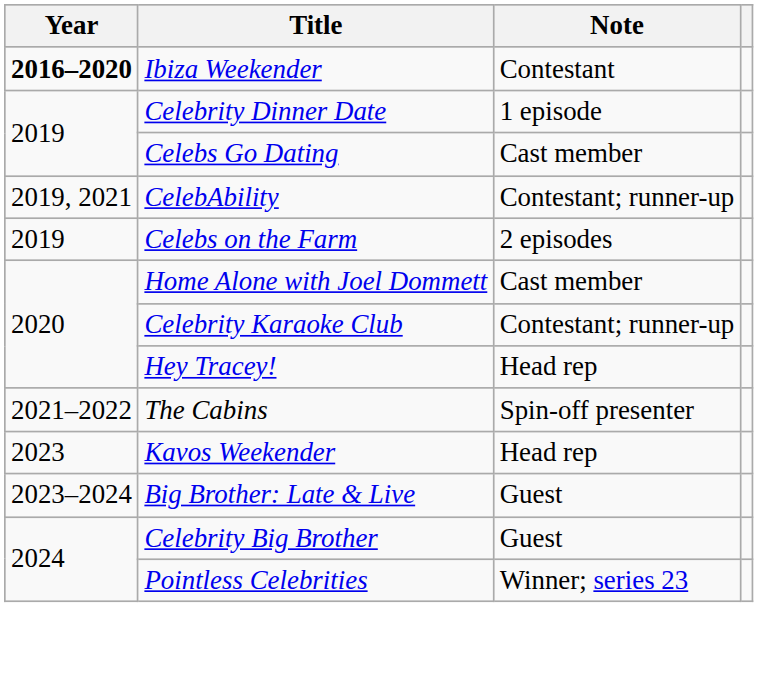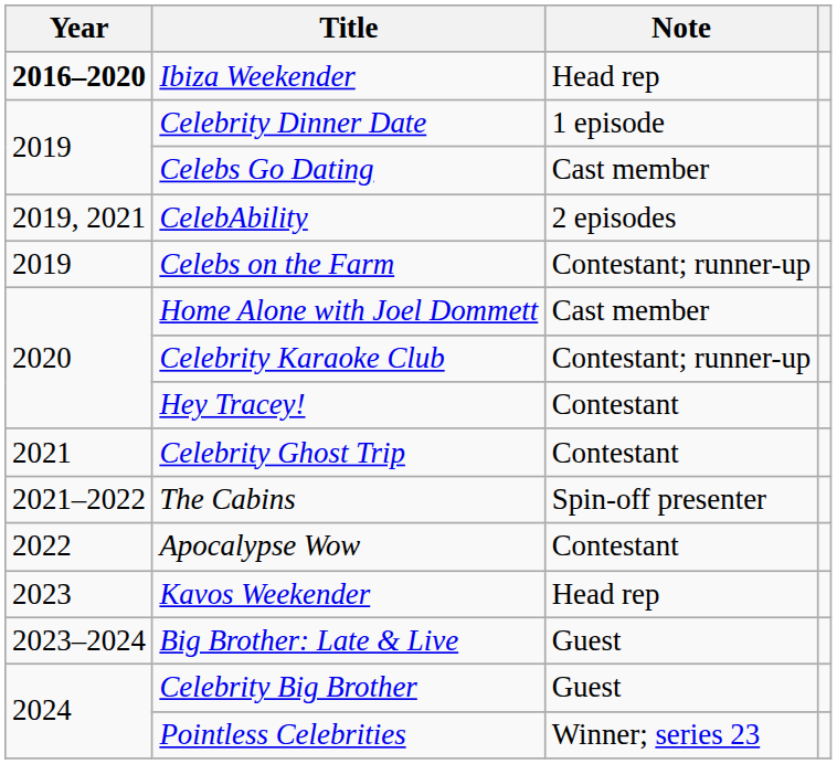Ibiza Weekender | Note: Contestant -> Head rep
CelebAbility | Note: Contestant; runner-up -> 2 episodes
Celebs on the Farm | Note: 2 episodes -> Contestant; runner-up
Hey Tracey! | Note: Head rep -> Contestant
+ row: 2021 | Celebrity Ghost Trip | Contestant
+ row: 2022 | Apocalypse Wow | Contestant
